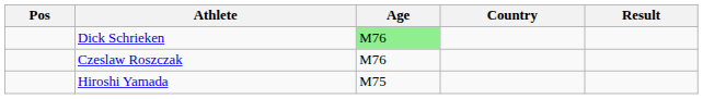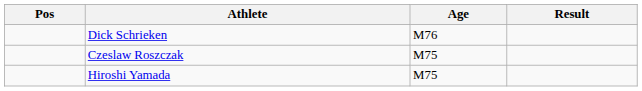- column: Country
Dick Schrieken | Age: lightgreen background -> no background
Czeslaw Roszczak | Age: M76 -> M75
